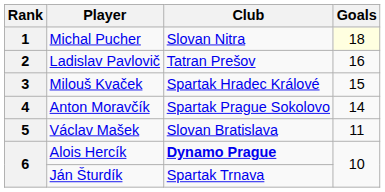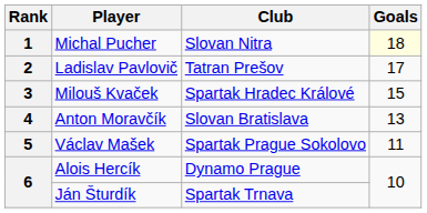Ladislav Pavlovič | Goals: 16 -> 17
Anton Moravčík | Club: Spartak Prague Sokolovo -> Slovan Bratislava
Anton Moravčík | Goals: 14 -> 13
Václav Mašek | Club: Slovan Bratislava -> Spartak Prague Sokolovo
Alois Hercík | Club: bold -> normal
